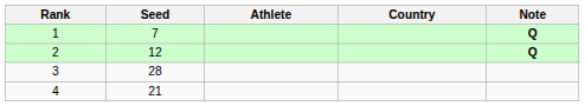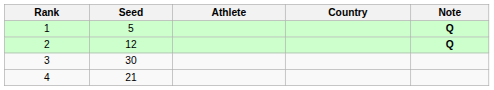1 | Seed: 7 -> 5
3 | Seed: 28 -> 30
